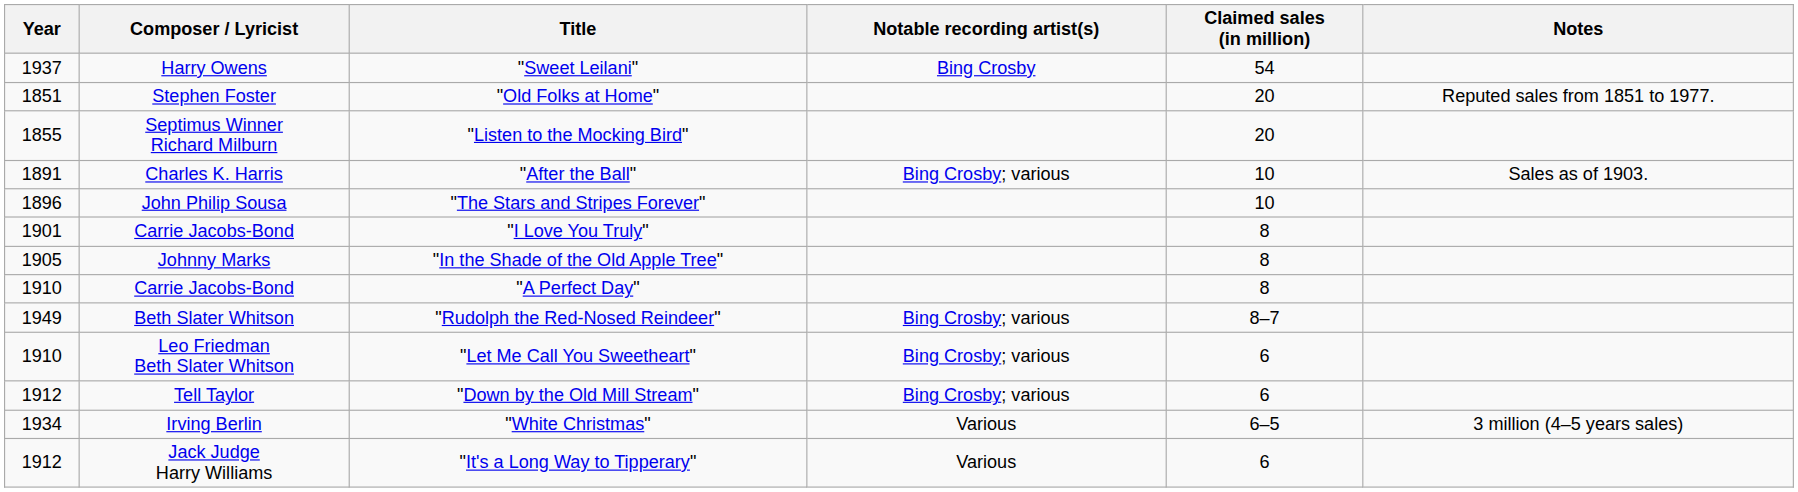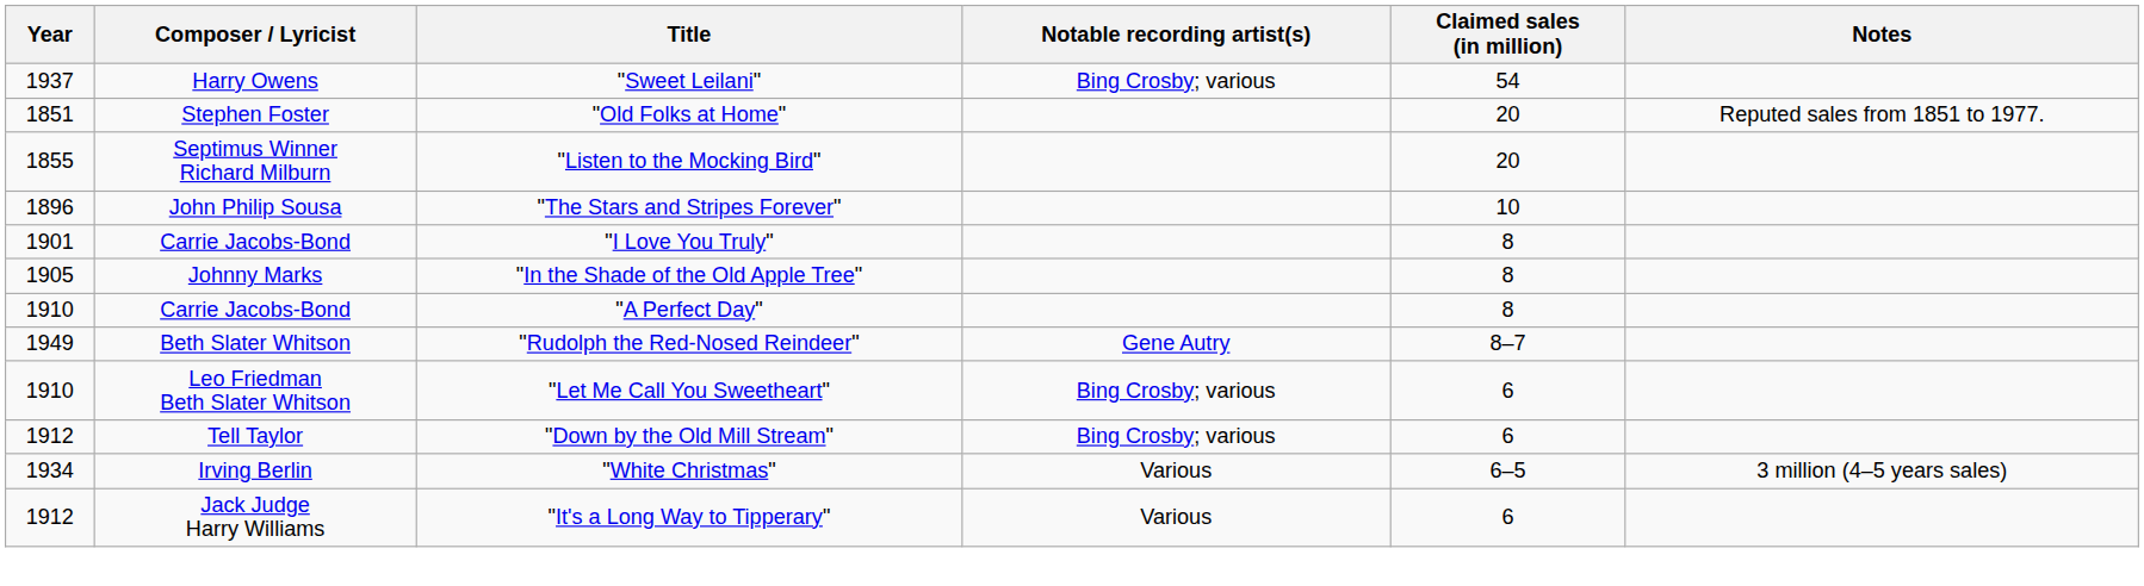"Sweet Leilani" | Notable recording artist(s): Bing Crosby -> Bing Crosby; various
- row: 1891 | Charles K. Harris | "After the Ball" | Bing Crosby; various | 10 | Sales as of 1903.
"Rudolph the Red-Nosed Reindeer" | Notable recording artist(s): Bing Crosby; various -> Gene Autry
